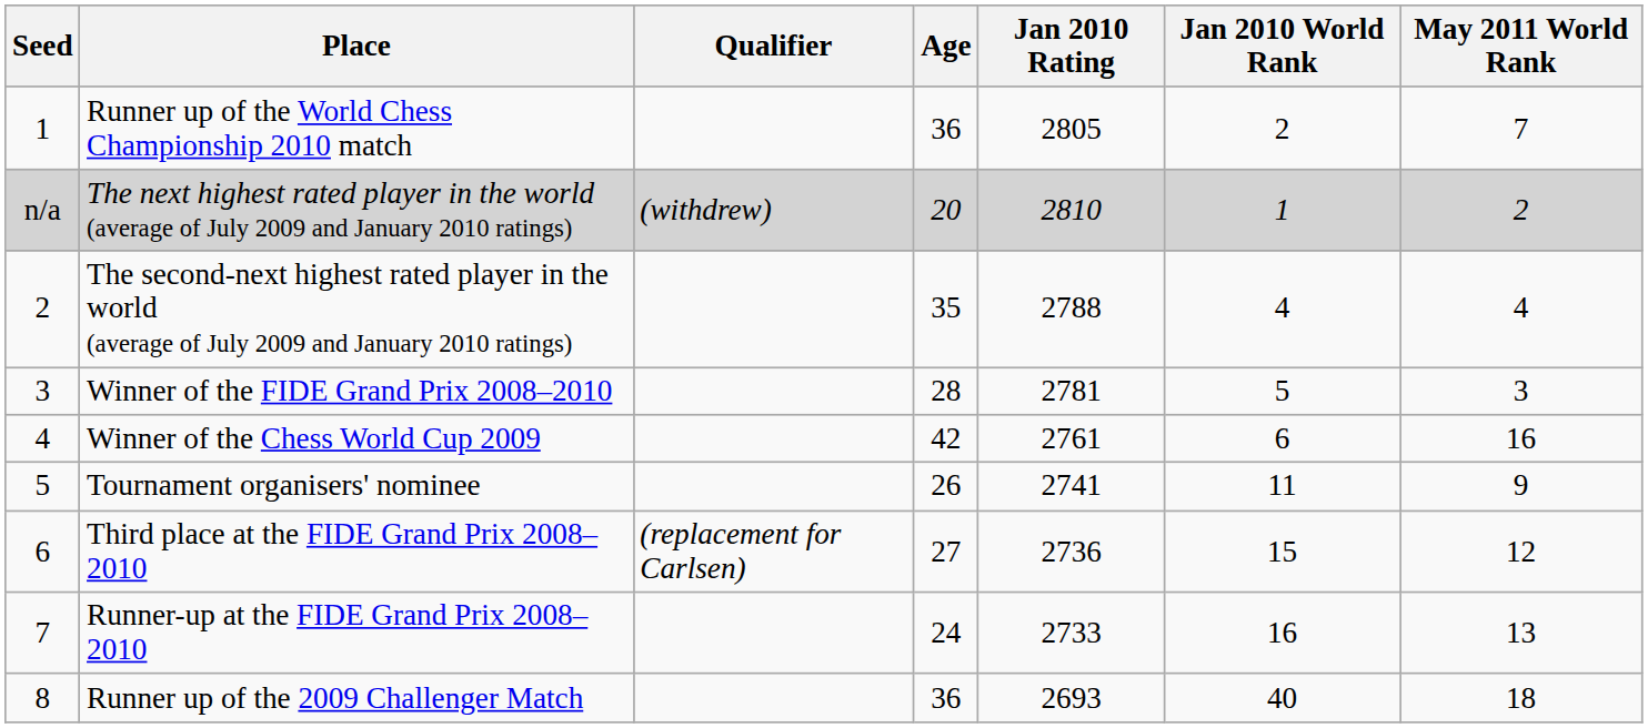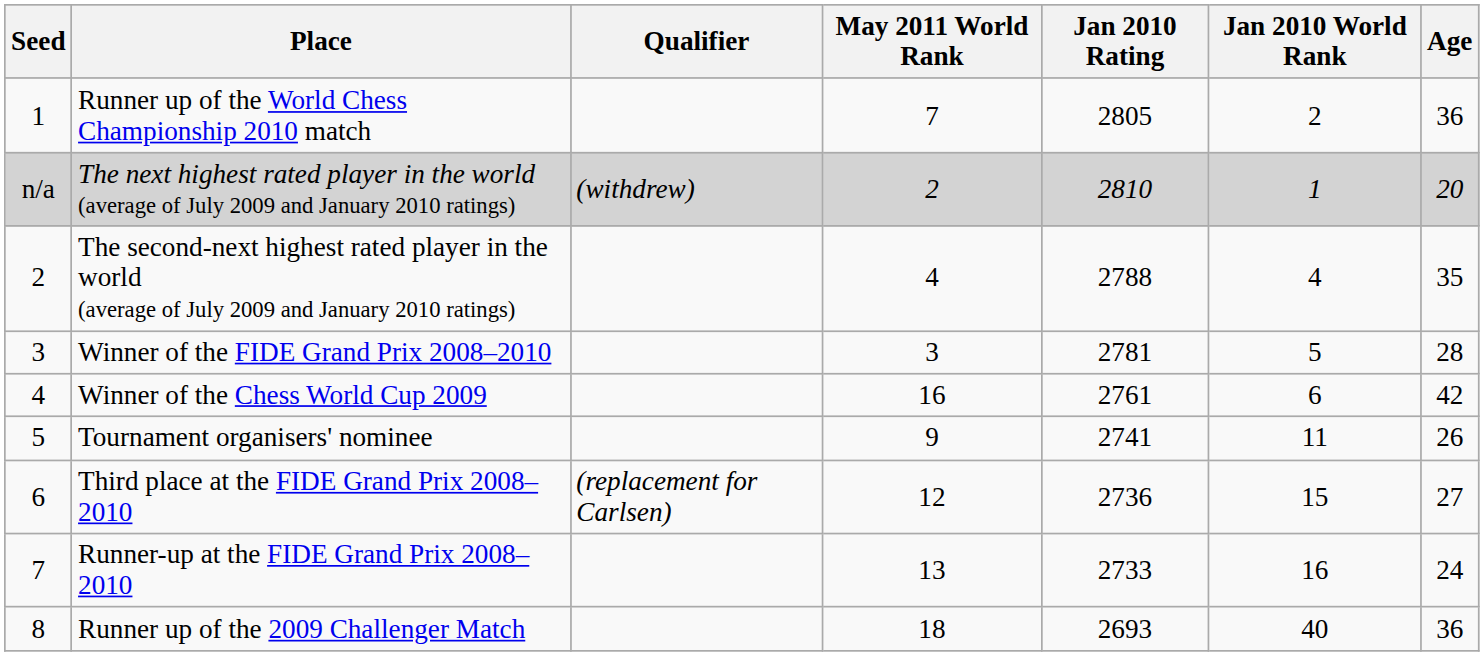columns swapped: Age <-> May 2011 World Rank
